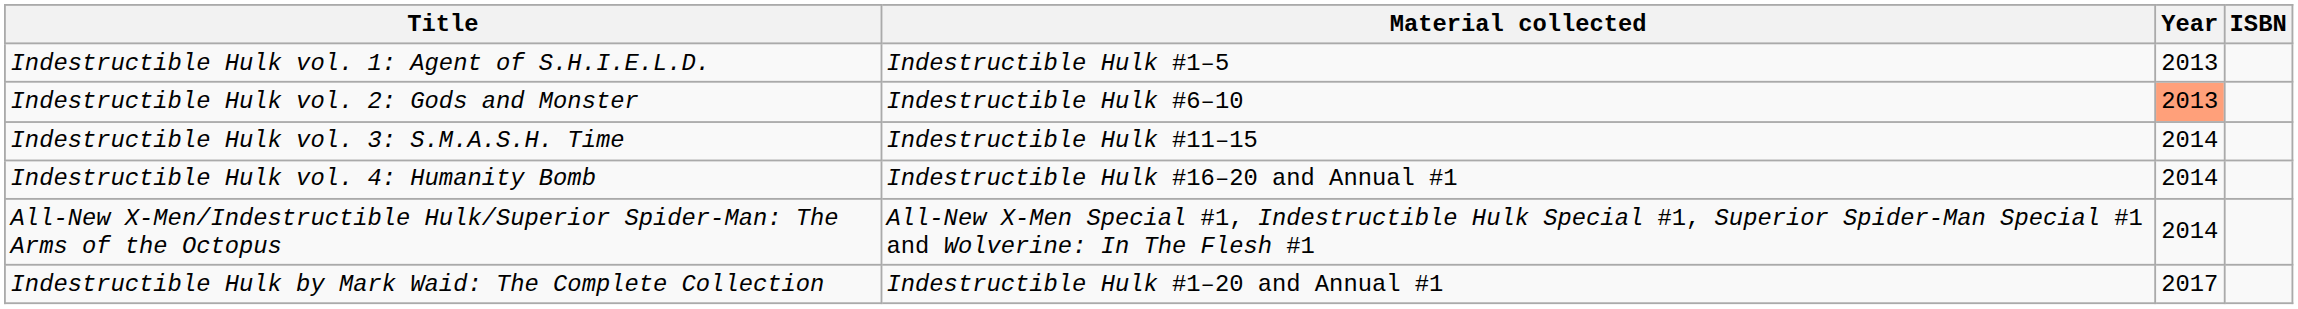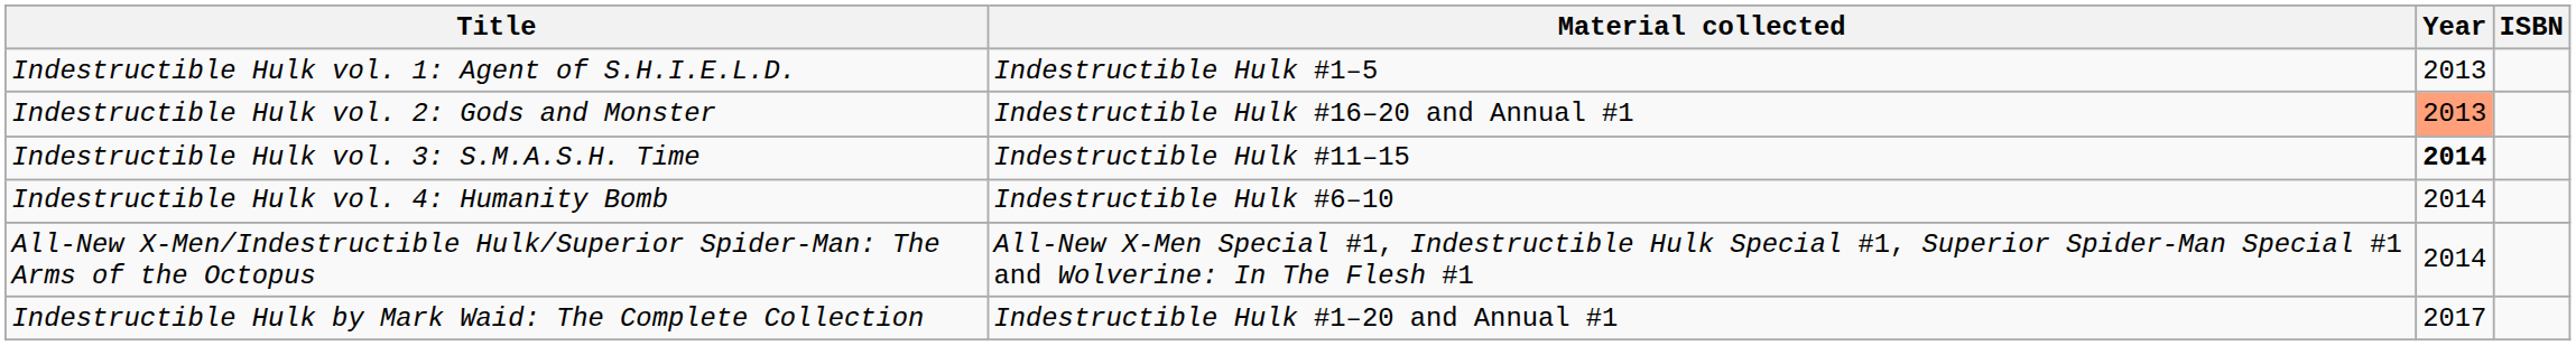Indestructible Hulk vol. 2: Gods and Monster | Material collected: Indestructible Hulk #6–10 -> Indestructible Hulk #16–20 and Annual #1
Indestructible Hulk vol. 3: S.M.A.S.H. Time | Year: normal -> bold
Indestructible Hulk vol. 4: Humanity Bomb | Material collected: Indestructible Hulk #16–20 and Annual #1 -> Indestructible Hulk #6–10
